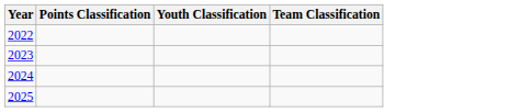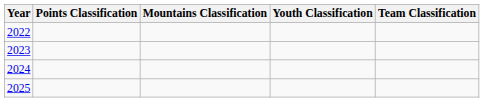+ column: Mountains Classification
